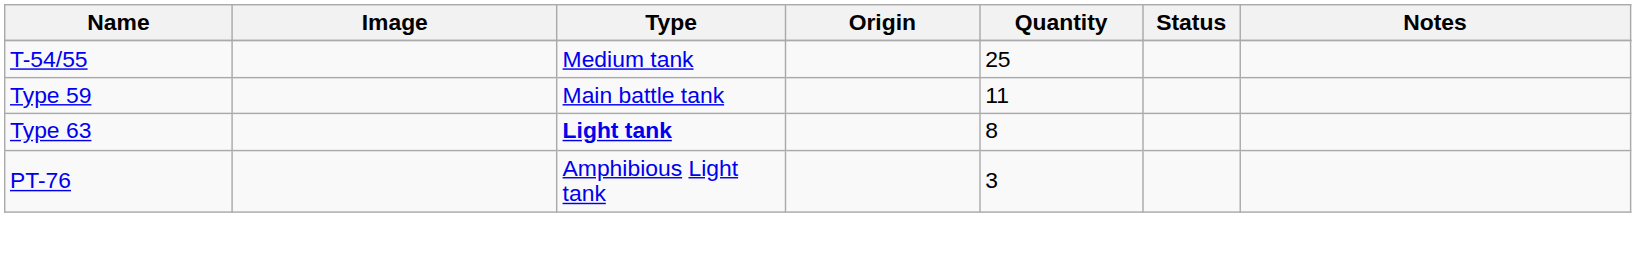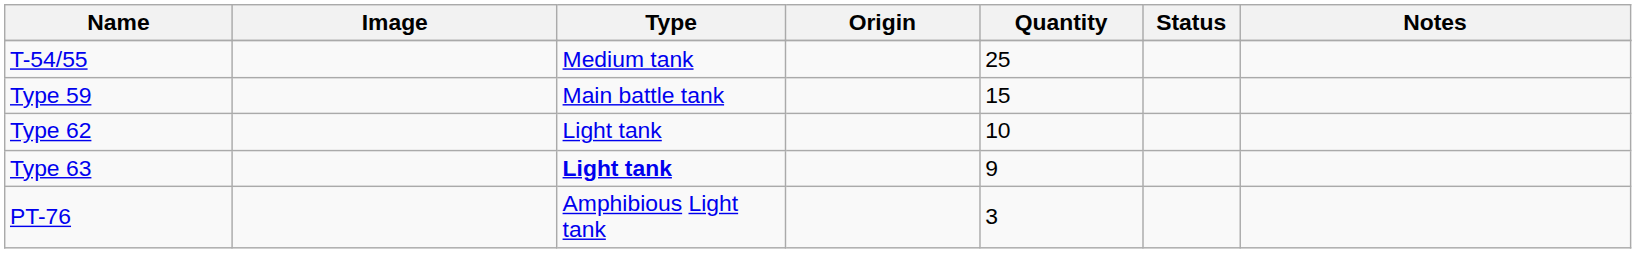Type 59 | Quantity: 11 -> 15
+ row: Type 62 | Light tank | 10
Type 63 | Quantity: 8 -> 9
